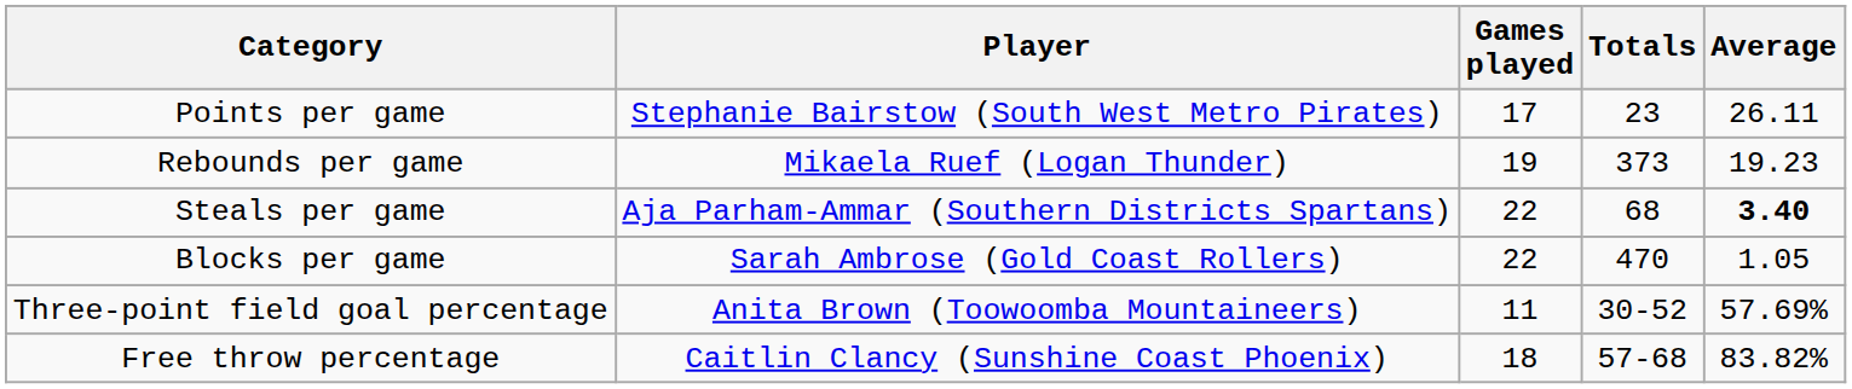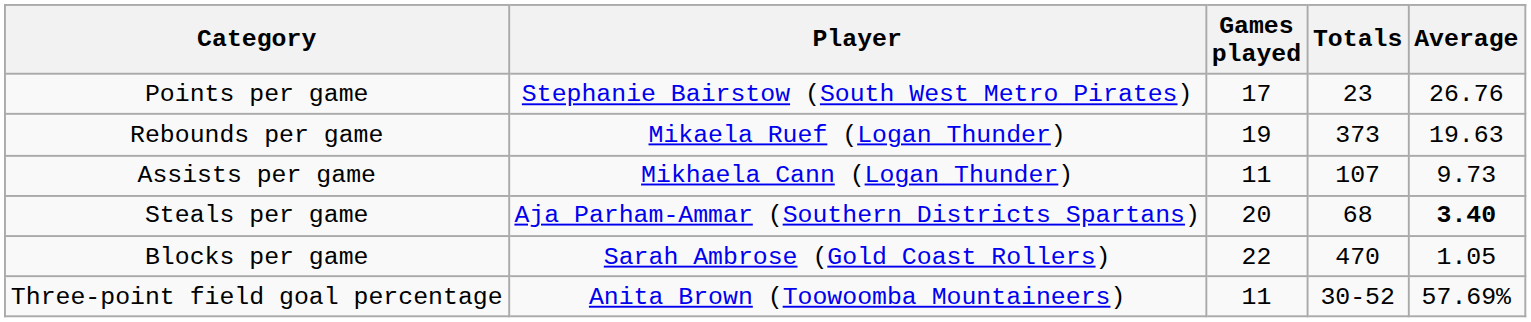Points per game | Average: 26.11 -> 26.76
Rebounds per game | Average: 19.23 -> 19.63
+ row: Assists per game | Mikhaela Cann (Logan Thunder) | 11 | 107 | 9.73
Steals per game | Games played: 22 -> 20
- row: Free throw percentage | Caitlin Clancy (Sunshine Coast Phoenix) | 18 | 57-68 | 83.82%
